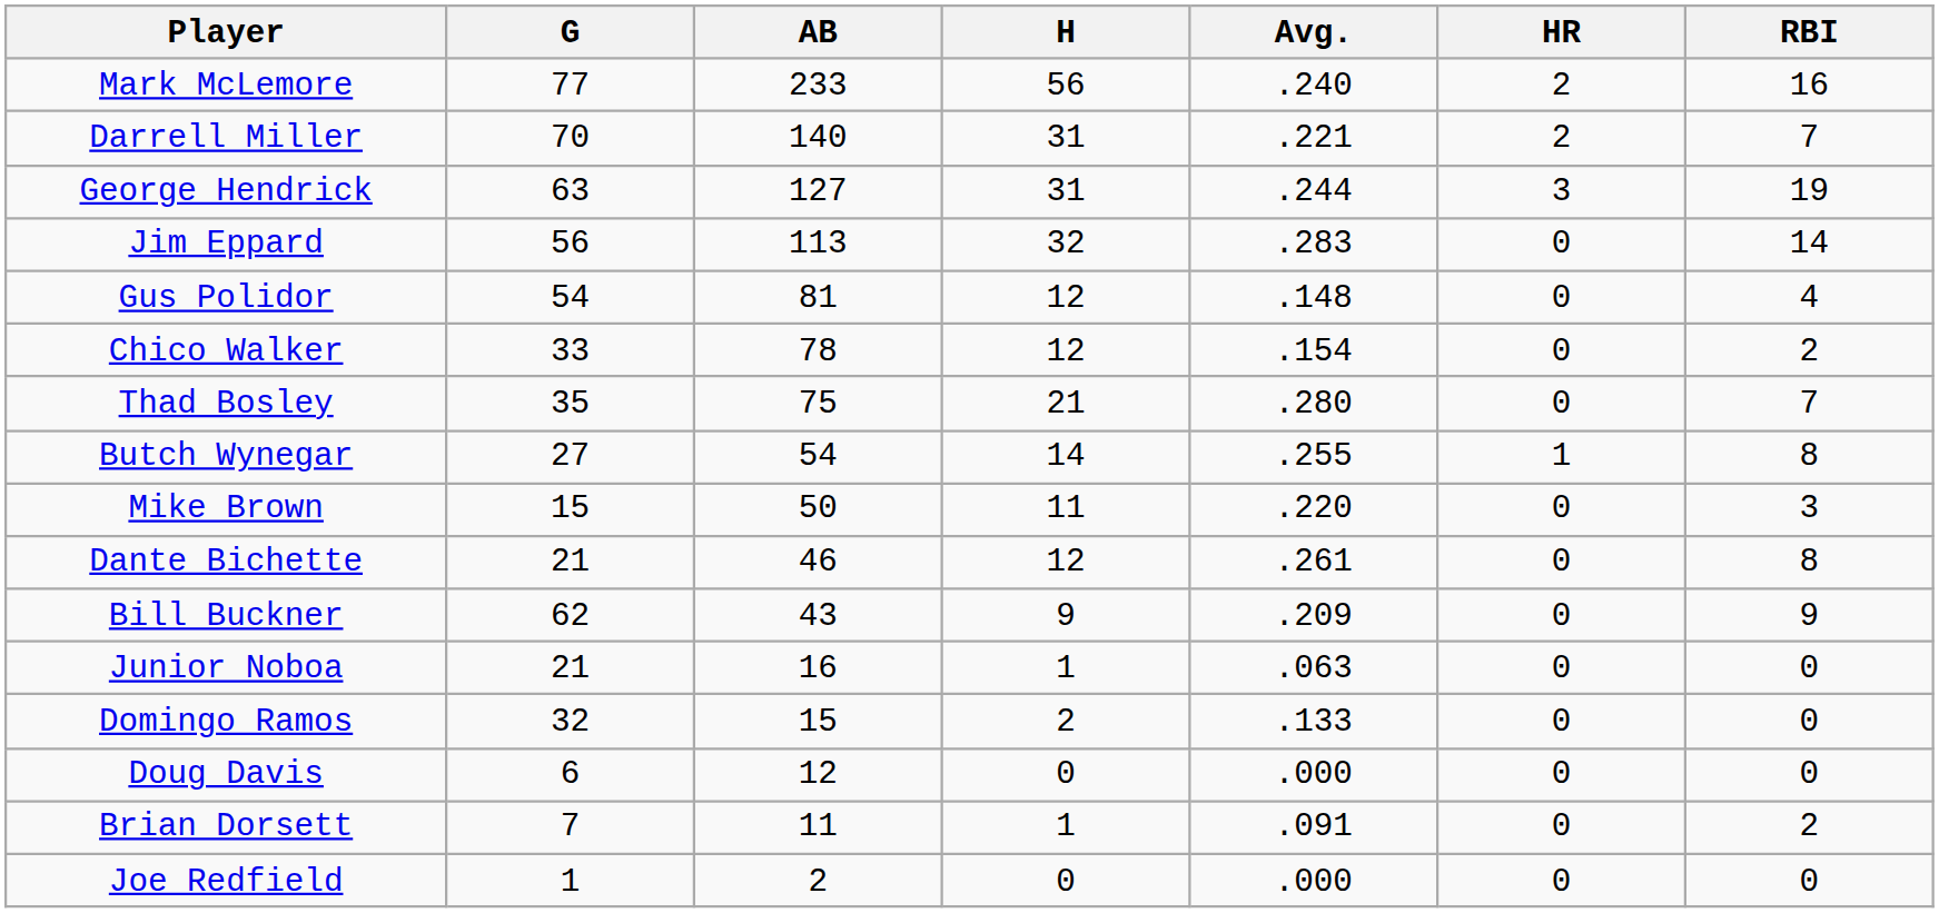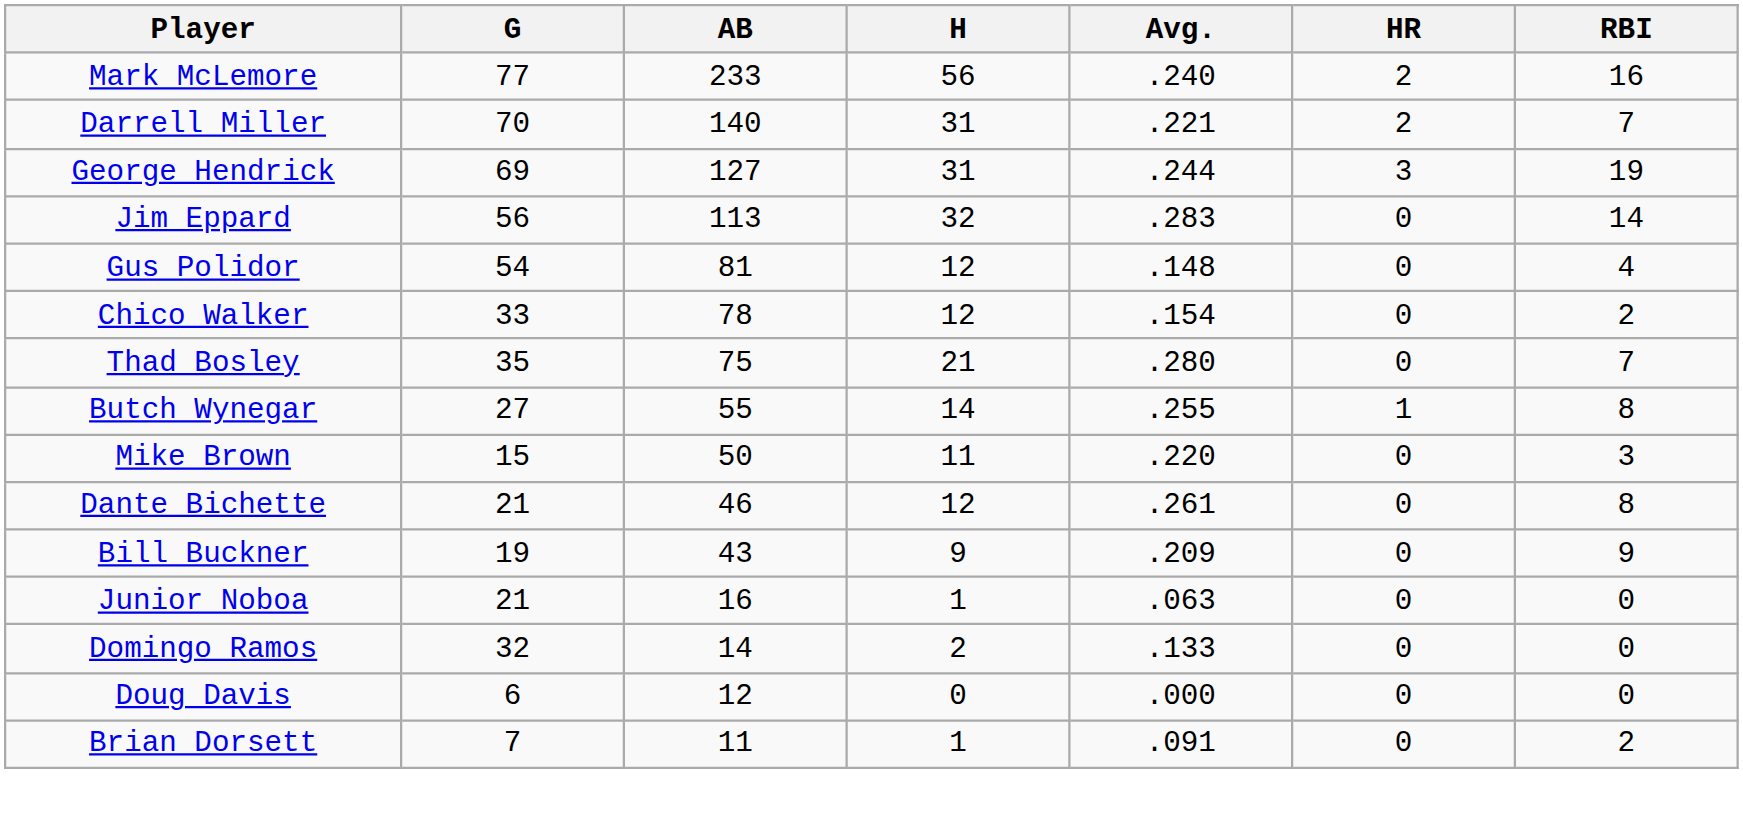George Hendrick | G: 63 -> 69
Butch Wynegar | AB: 54 -> 55
Bill Buckner | G: 62 -> 19
Domingo Ramos | AB: 15 -> 14
- row: Joe Redfield | 1 | 2 | 0 | .000 | 0 | 0
